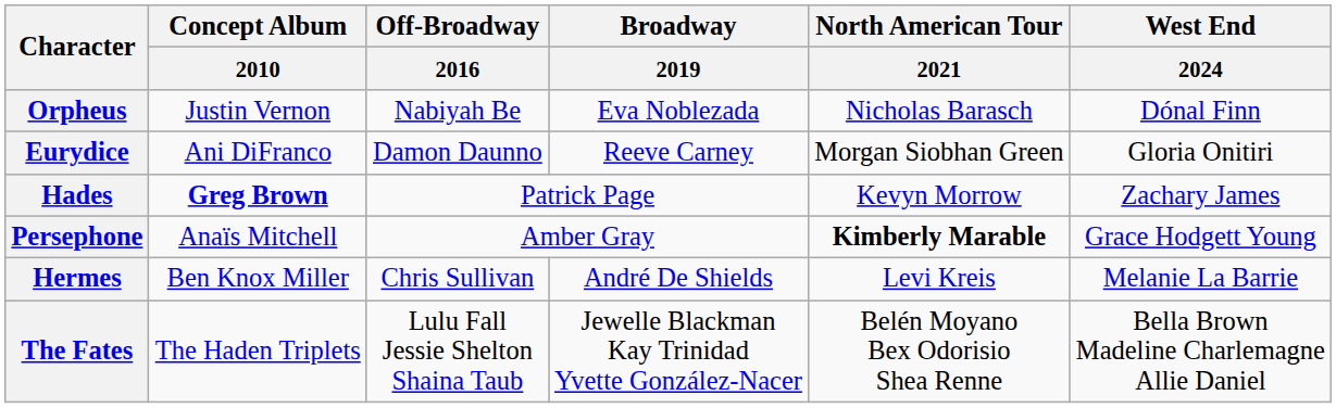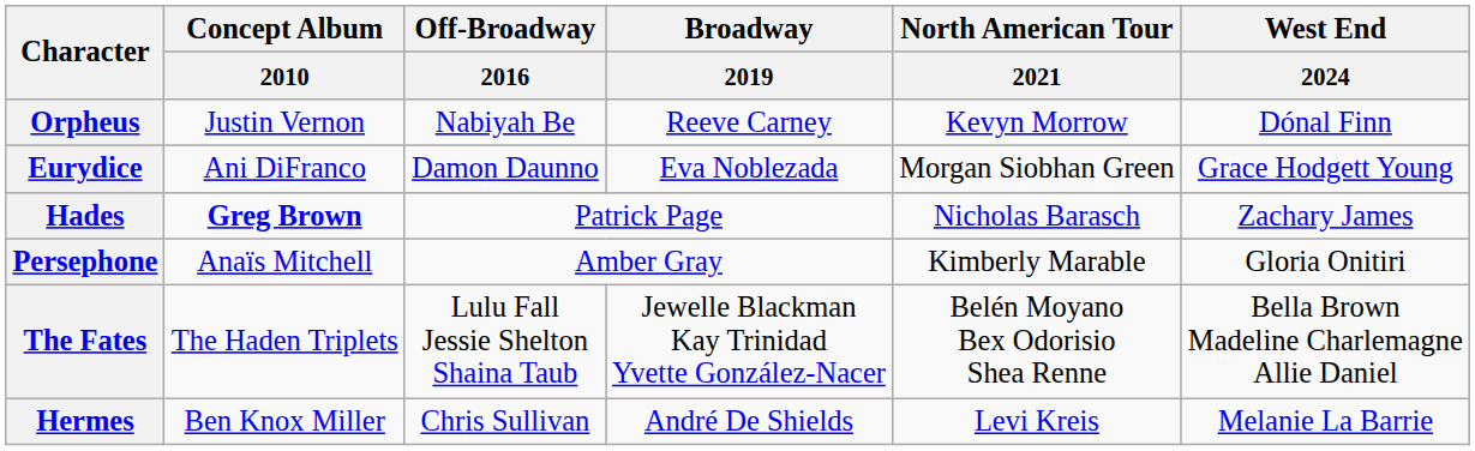Orpheus | Broadway / 2019: Eva Noblezada -> Reeve Carney
Orpheus | North American Tour / 2021: Nicholas Barasch -> Kevyn Morrow
Eurydice | Broadway / 2019: Reeve Carney -> Eva Noblezada
Eurydice | West End / 2024: Gloria Onitiri -> Grace Hodgett Young
Hades | North American Tour / 2021: Kevyn Morrow -> Nicholas Barasch
Persephone | North American Tour / 2021: bold -> normal
Persephone | West End / 2024: Grace Hodgett Young -> Gloria Onitiri
rows swapped: Hermes <-> The Fates
